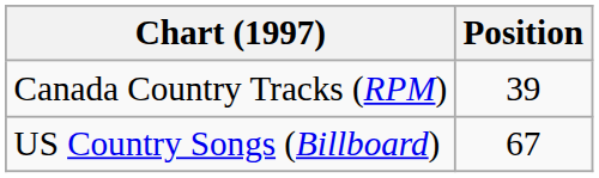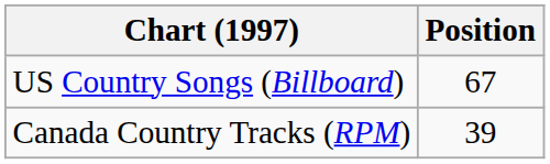rows swapped: Canada Country Tracks (RPM) <-> US Country Songs (Billboard)
